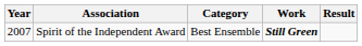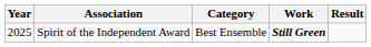Spirit of the Independent Award | Year: 2007 -> 2025
